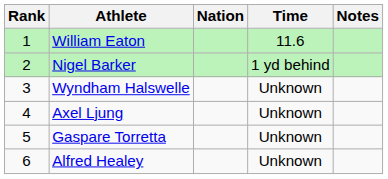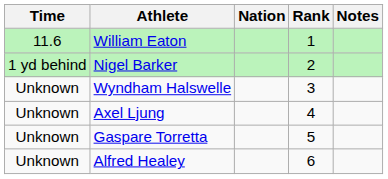columns swapped: Rank <-> Time
